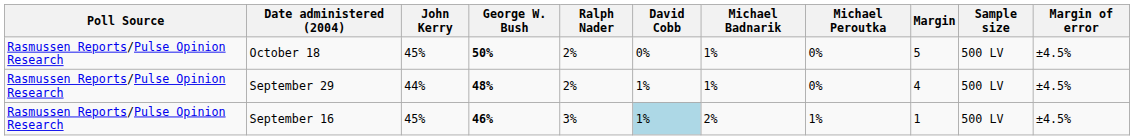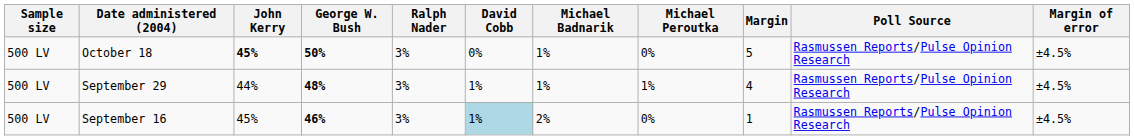columns swapped: Poll Source <-> Sample size
October 18 | John Kerry: normal -> bold
October 18 | Ralph Nader: 2% -> 3%
September 29 | Ralph Nader: 2% -> 3%
September 29 | Michael Peroutka: 0% -> 1%
September 16 | Michael Peroutka: 1% -> 0%
